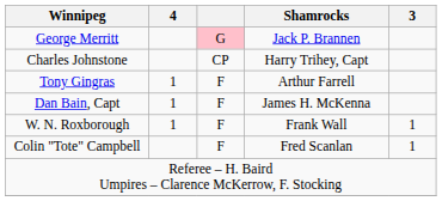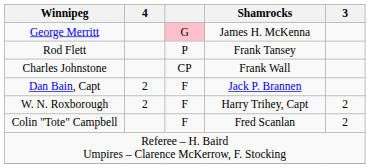George Merritt | Shamrocks: Jack P. Brannen -> James H. McKenna
+ row: Rod Flett | P | Frank Tansey
Charles Johnstone | Shamrocks: Harry Trihey, Capt -> Frank Wall
- row: Tony Gingras | 1 | F | Arthur Farrell
Dan Bain, Capt | 4: 1 -> 2
Dan Bain, Capt | Shamrocks: James H. McKenna -> Jack P. Brannen
W. N. Roxborough | 4: 1 -> 2
W. N. Roxborough | Shamrocks: Frank Wall -> Harry Trihey, Capt
W. N. Roxborough | 3: 1 -> 2
Colin "Tote" Campbell | 3: 1 -> 2
